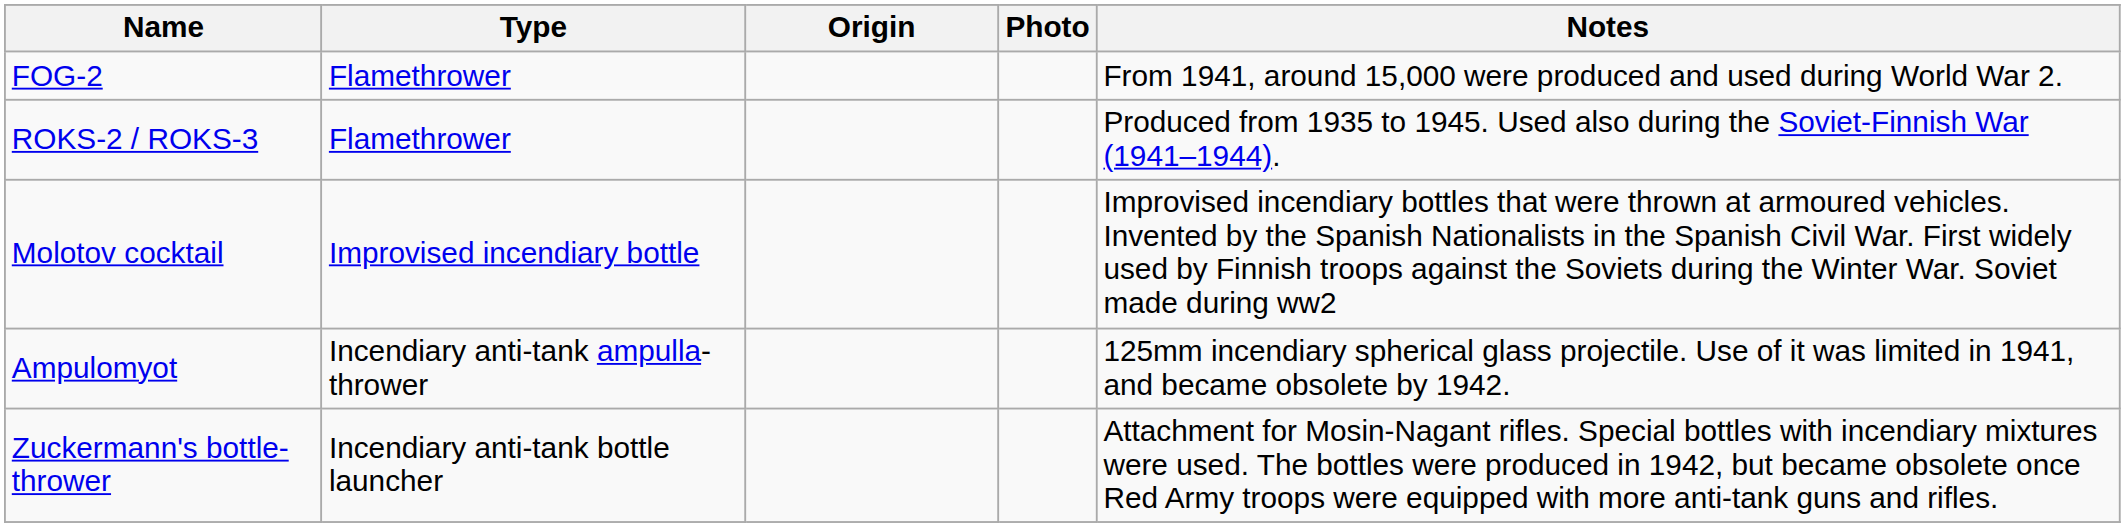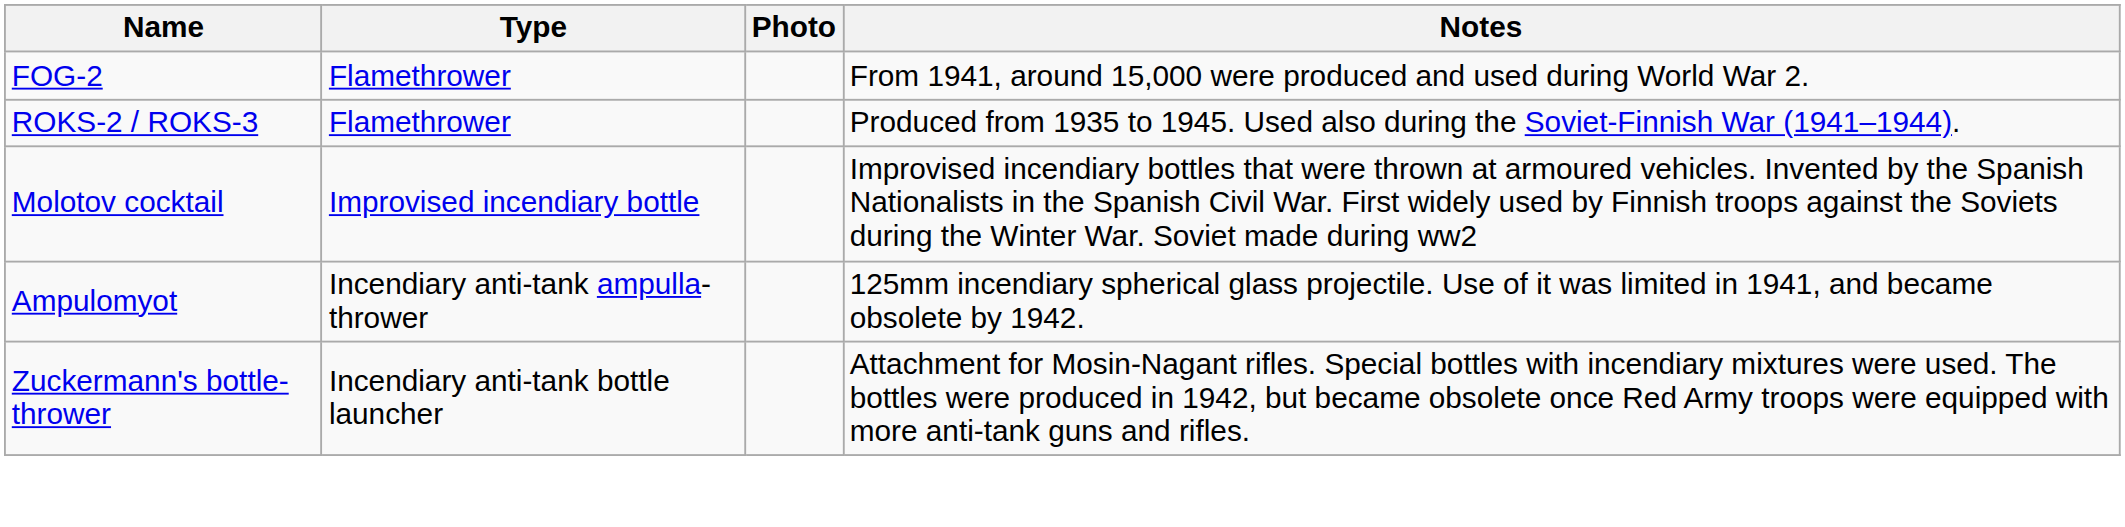- column: Origin
